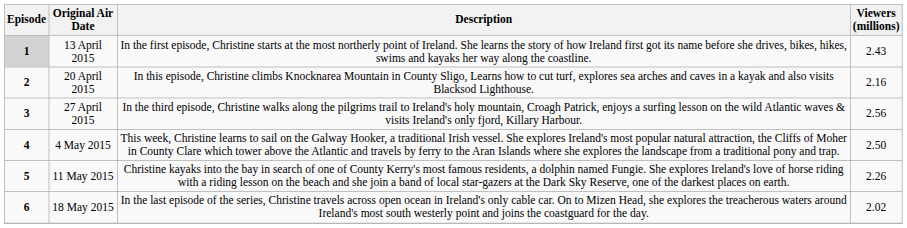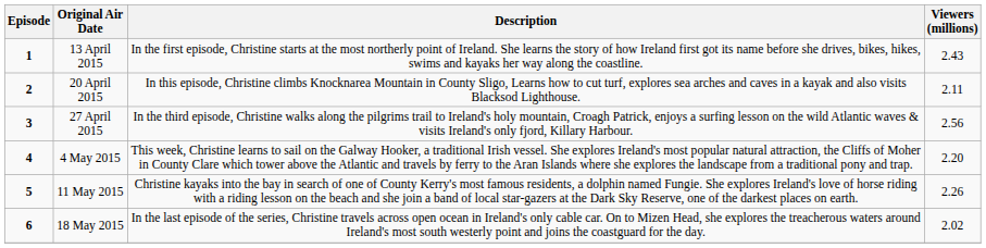13 April 2015 | Episode: lightgrey background -> no background
20 April 2015 | Viewers (millions): 2.16 -> 2.11
4 May 2015 | Viewers (millions): 2.50 -> 2.20
